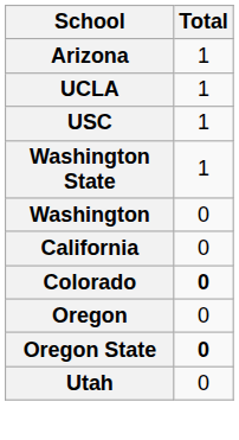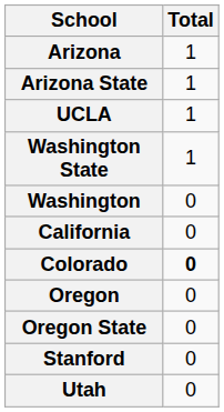+ row: Arizona State | 1
- row: USC | 1
Oregon State | Total: bold -> normal
+ row: Stanford | 0
